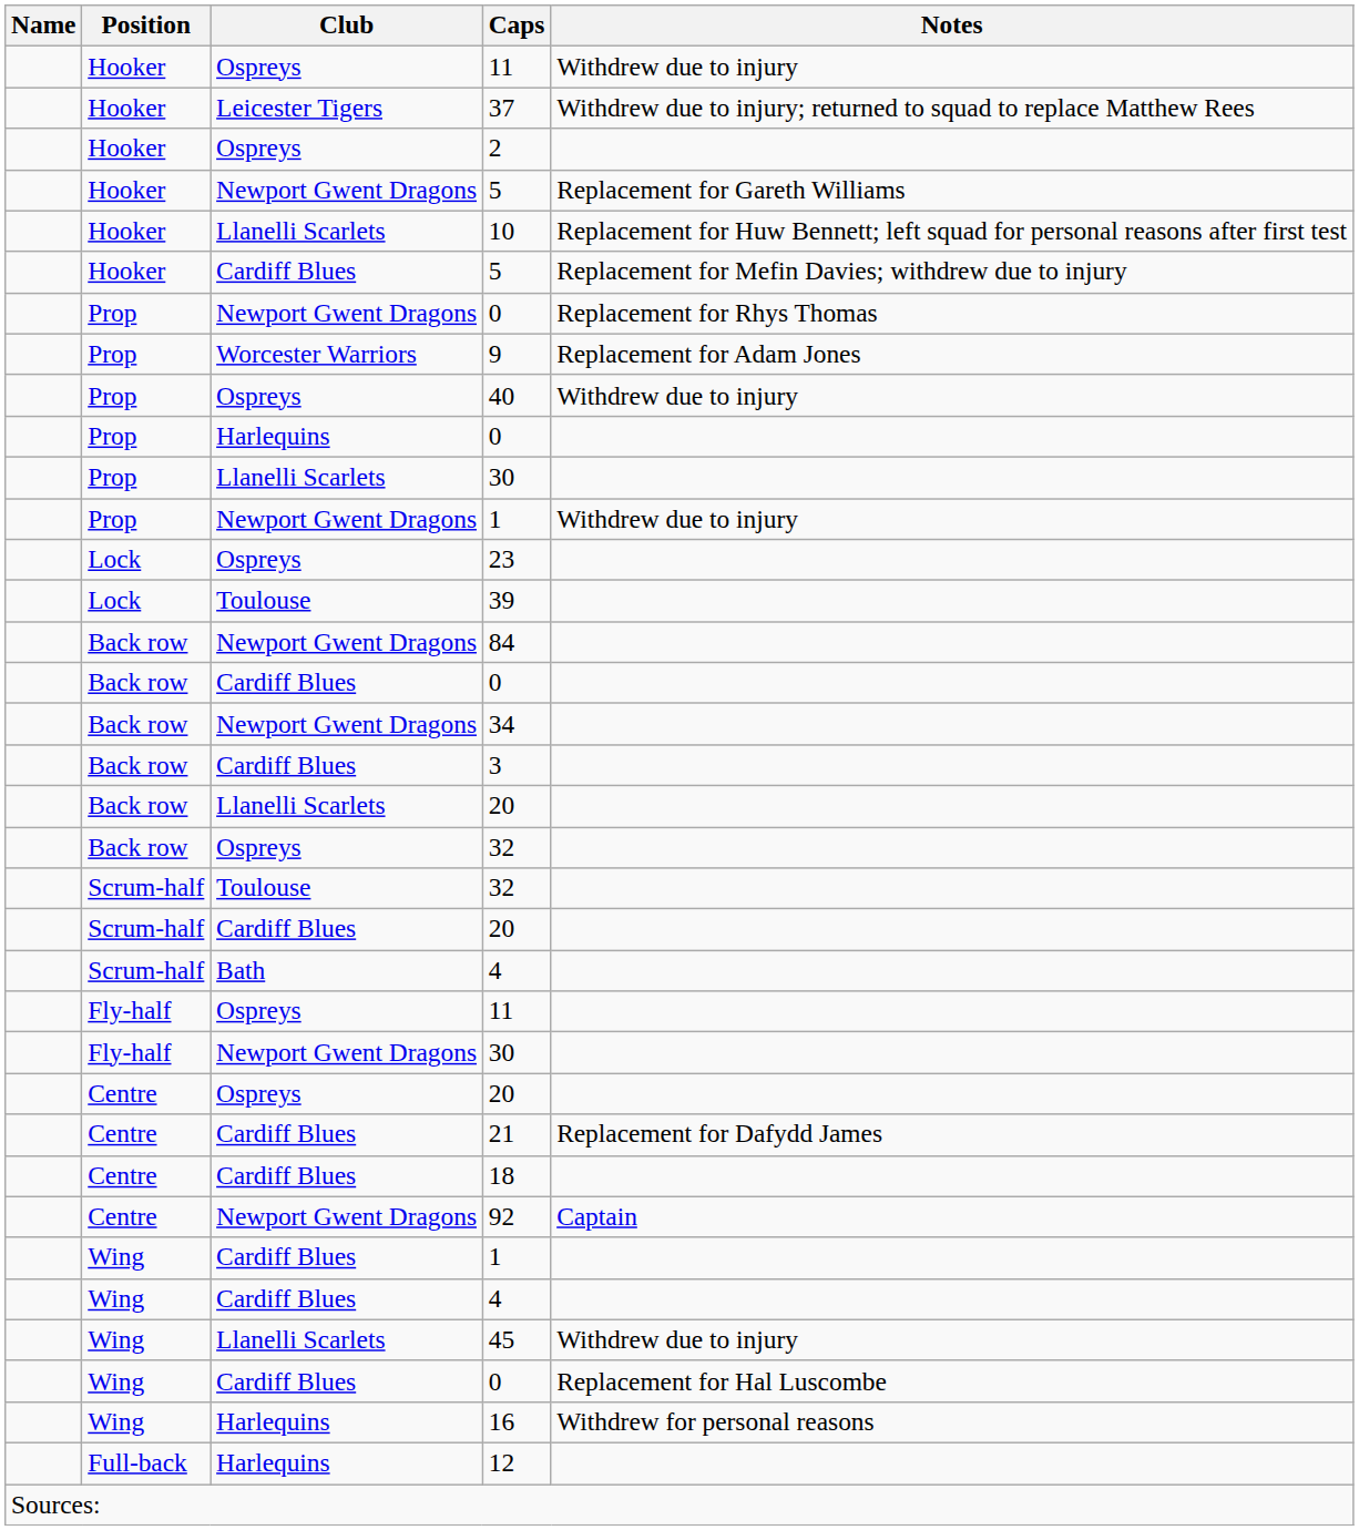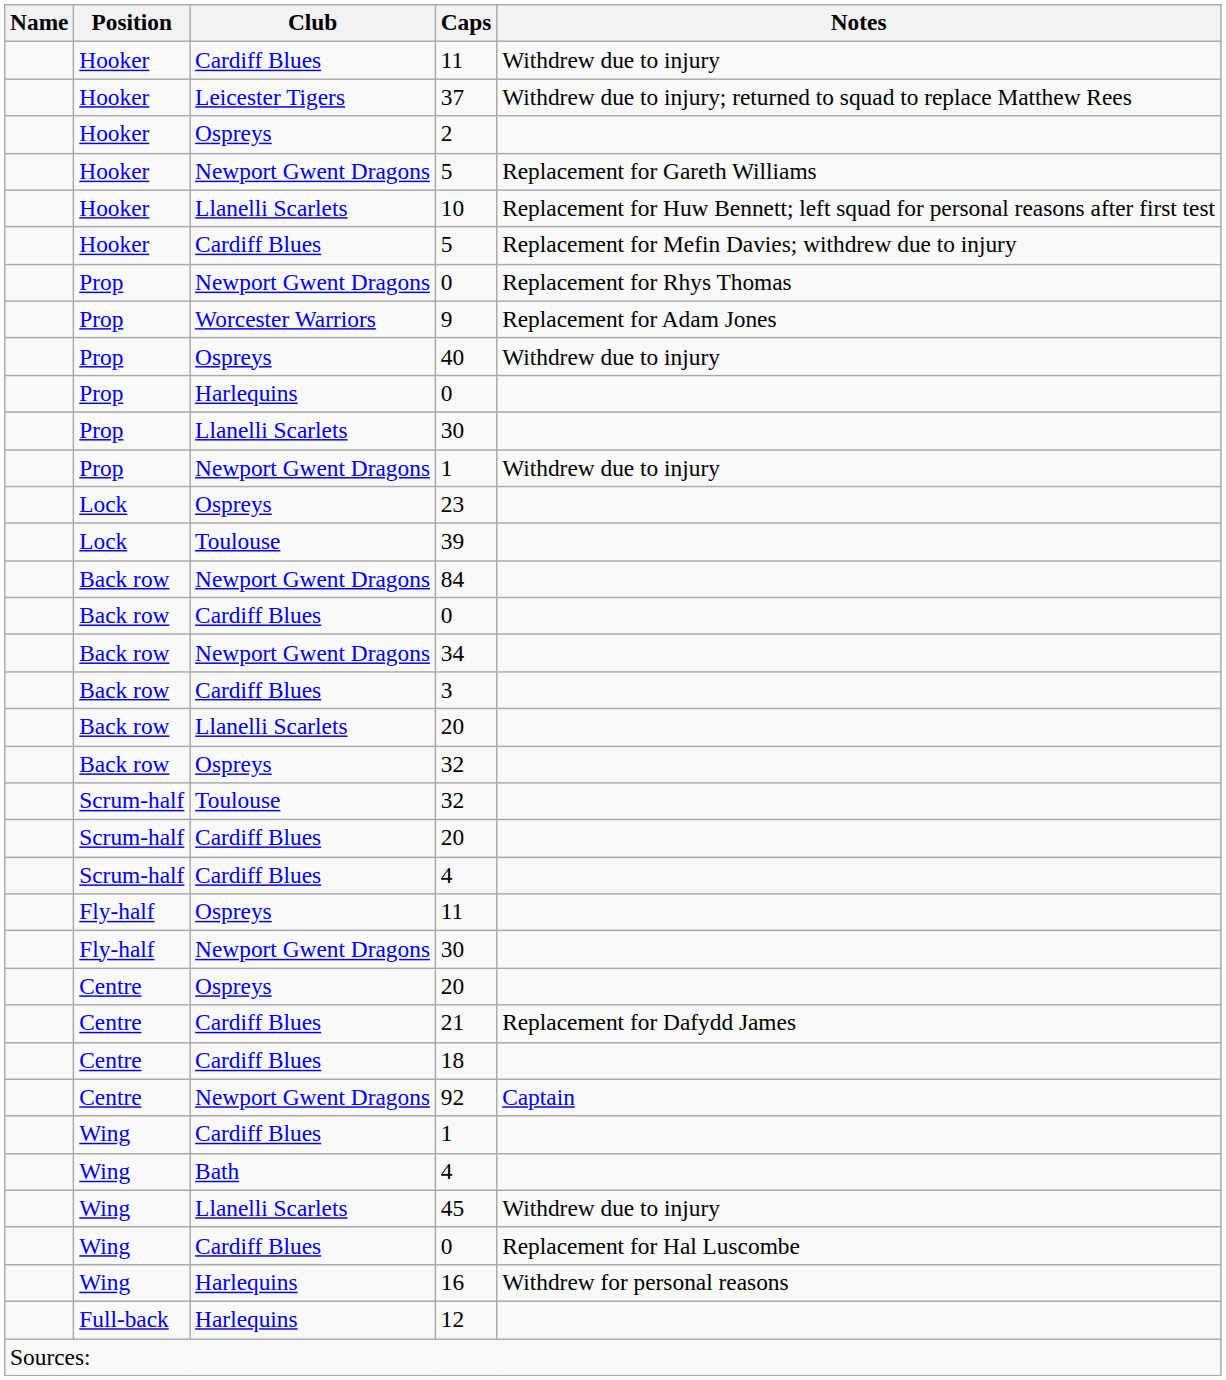Hooker / 11 | Club: Ospreys -> Cardiff Blues
Scrum-half / 4 | Club: Bath -> Cardiff Blues
Wing / 4 | Club: Cardiff Blues -> Bath
